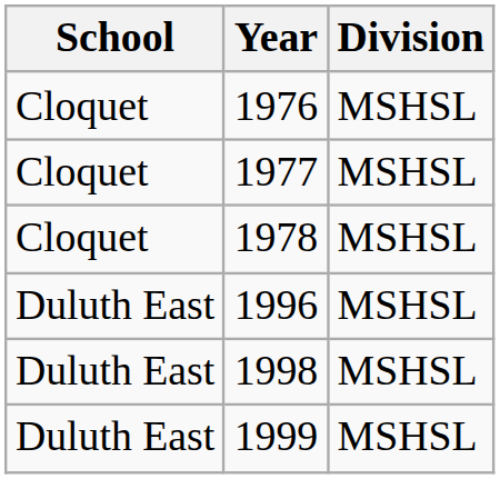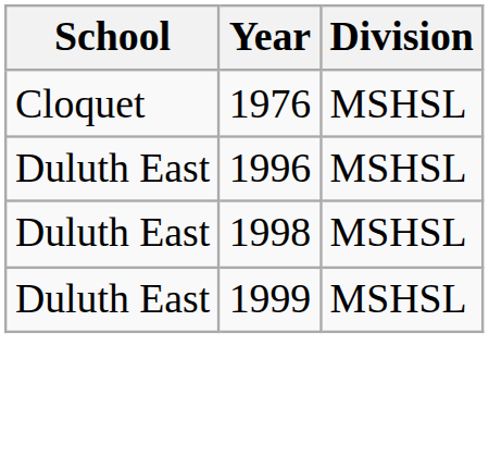- row: Cloquet | 1977 | MSHSL
- row: Cloquet | 1978 | MSHSL
